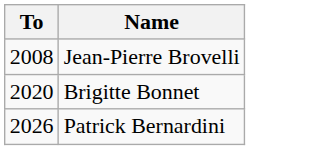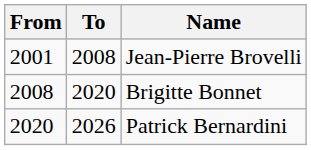+ column: From | 2001 | 2008 | 2020
